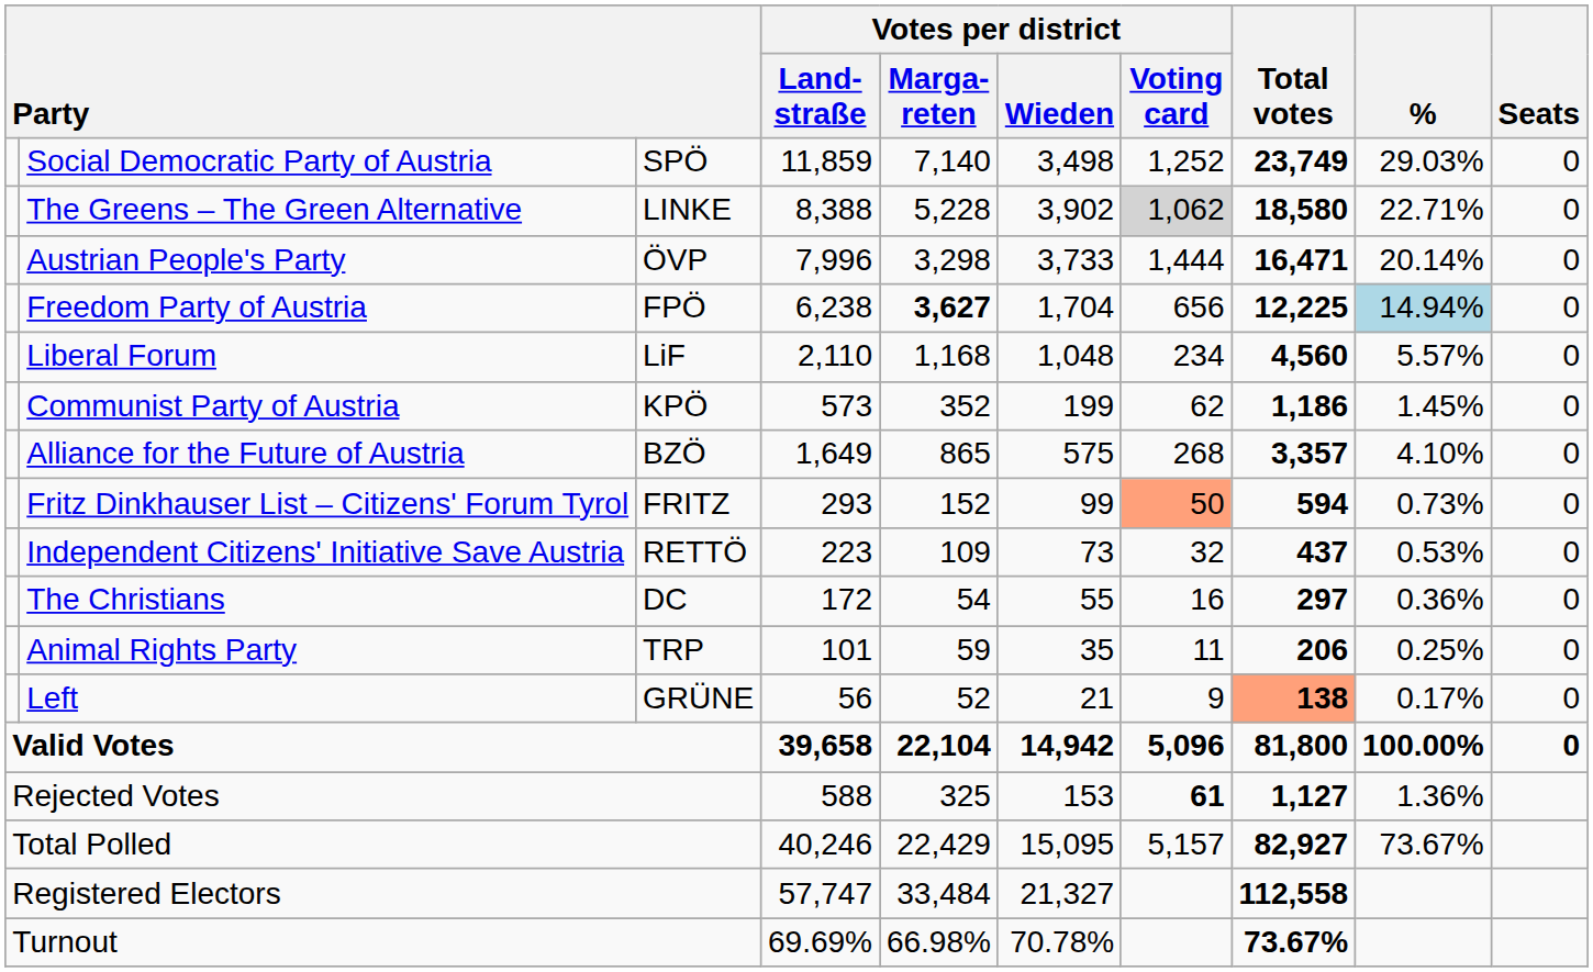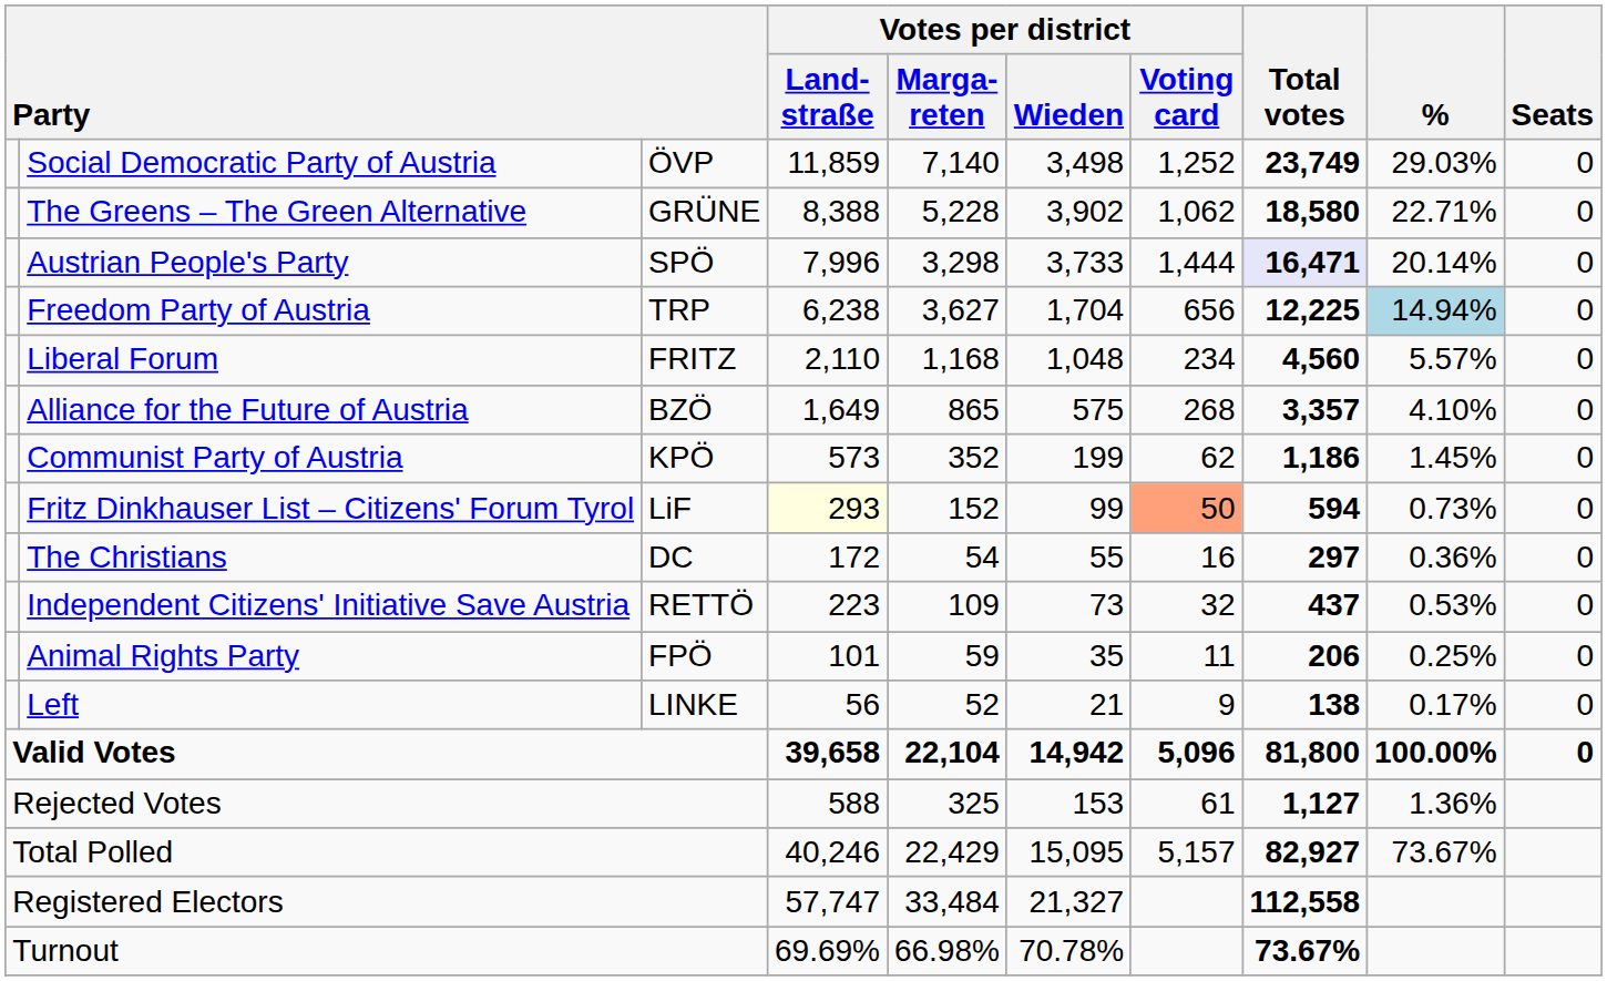Social Democratic Party of Austria | column 3: SPÖ -> ÖVP
The Greens – The Green Alternative | column 3: LINKE -> GRÜNE
The Greens – The Green Alternative | Votes per district / Voting card: lightgrey background -> no background
Austrian People's Party | column 3: ÖVP -> SPÖ
Austrian People's Party | Total votes: no background -> lavender background
Freedom Party of Austria | column 3: FPÖ -> TRP
Freedom Party of Austria | Votes per district / Marga- reten: bold -> normal
Liberal Forum | column 3: LiF -> FRITZ
rows swapped: Alliance for the Future of Austria <-> Communist Party of Austria
Fritz Dinkhauser List – Citizens' Forum Tyrol | column 3: FRITZ -> LiF
Fritz Dinkhauser List – Citizens' Forum Tyrol | Votes per district / Land- straße: no background -> lightyellow background
rows swapped: Independent Citizens' Initiative Save Austria <-> The Christians
Animal Rights Party | column 3: TRP -> FPÖ
Left | column 3: GRÜNE -> LINKE
Left | Total votes: lightsalmon background -> no background
Rejected Votes | Votes per district / Voting card: bold -> normal
